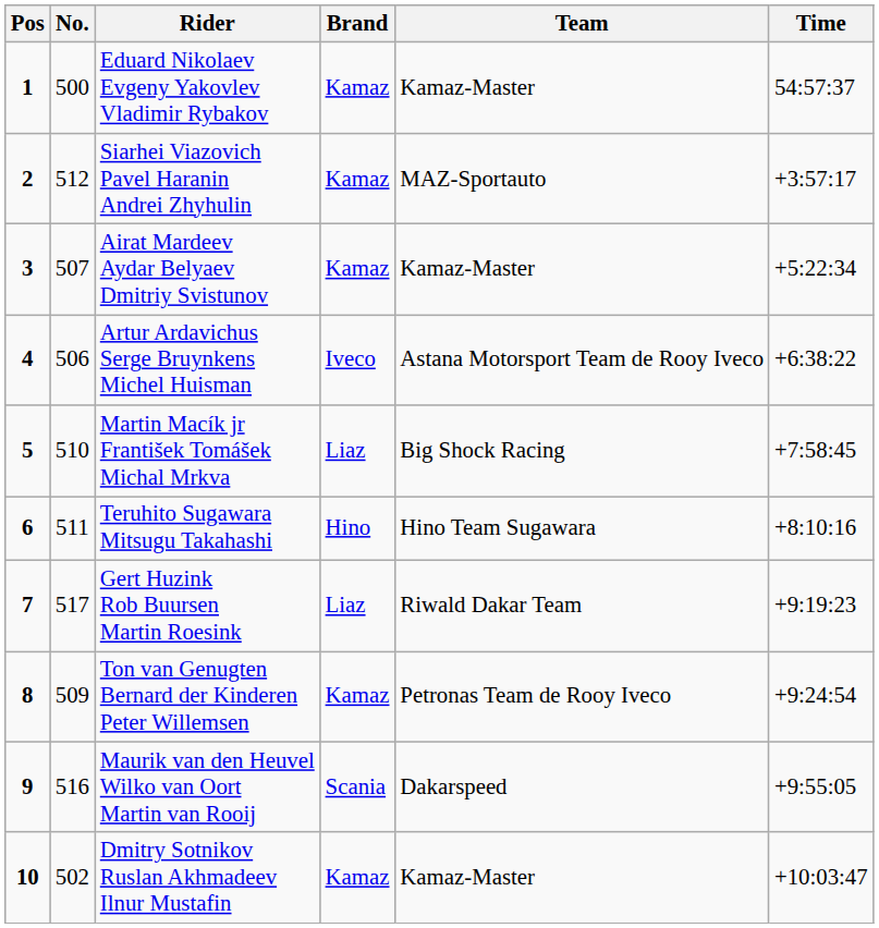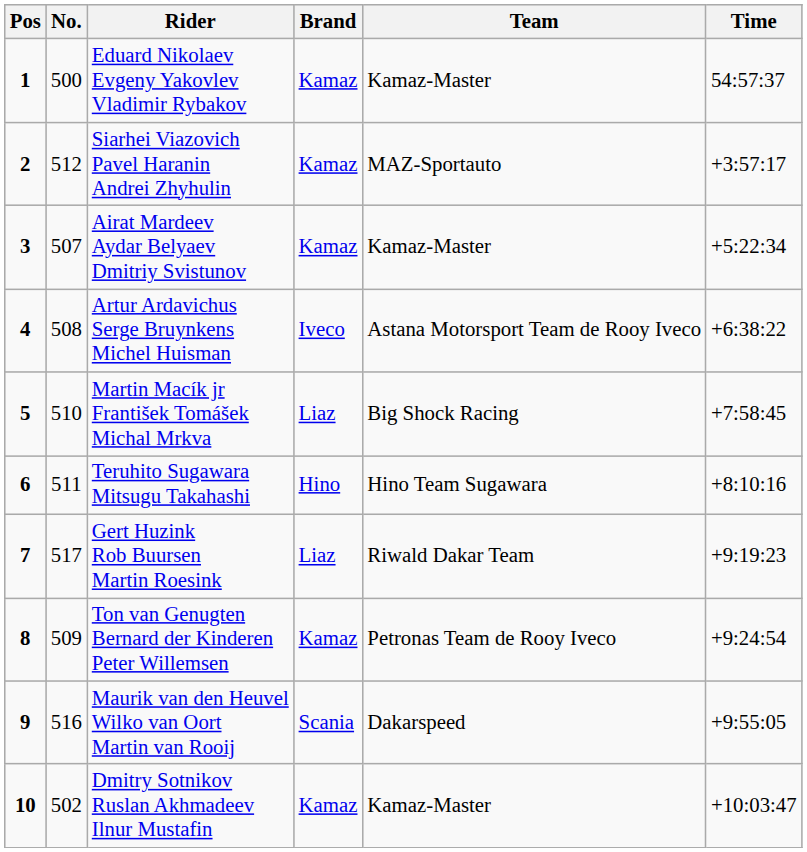Artur Ardavichus Serge Bruynkens Michel Huisman | No.: 506 -> 508
